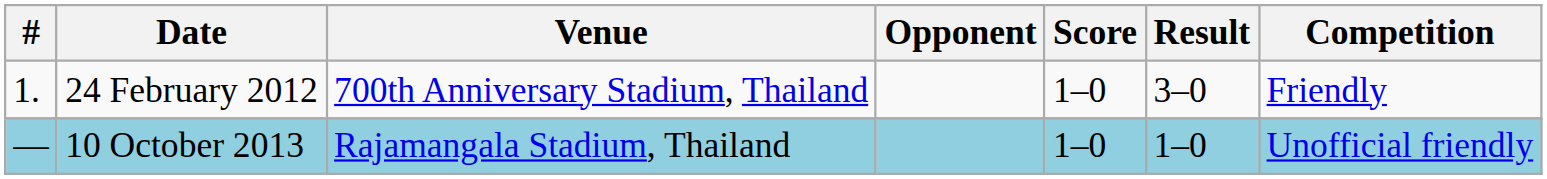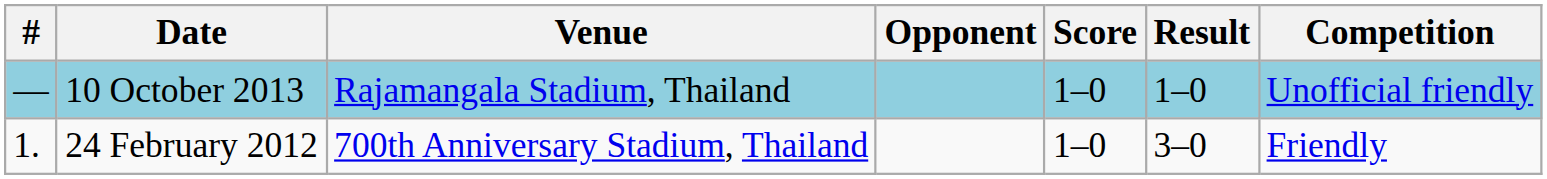rows swapped: 24 February 2012 <-> 10 October 2013
